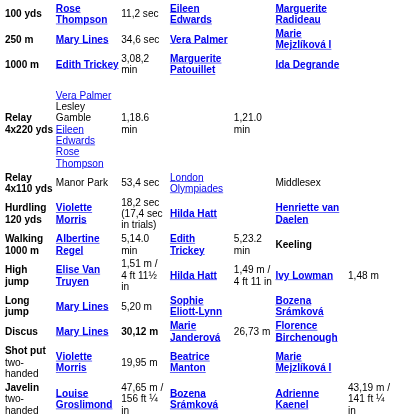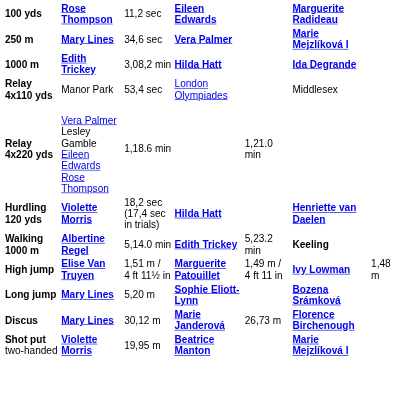1000 m | column 4: Marguerite Patouillet -> Hilda Hatt
rows swapped: Relay 4x110 yds <-> Relay 4x220 yds
High jump | column 4: Hilda Hatt -> Marguerite Patouillet
Discus | column 3: bold -> normal
- row: Javelin two-handed | Louise Groslimond | 47,65 m / 156 ft ¼ in | Bozena Srámková | Adrienne Kaenel | 43,19 m / 141 ft ¼ in
